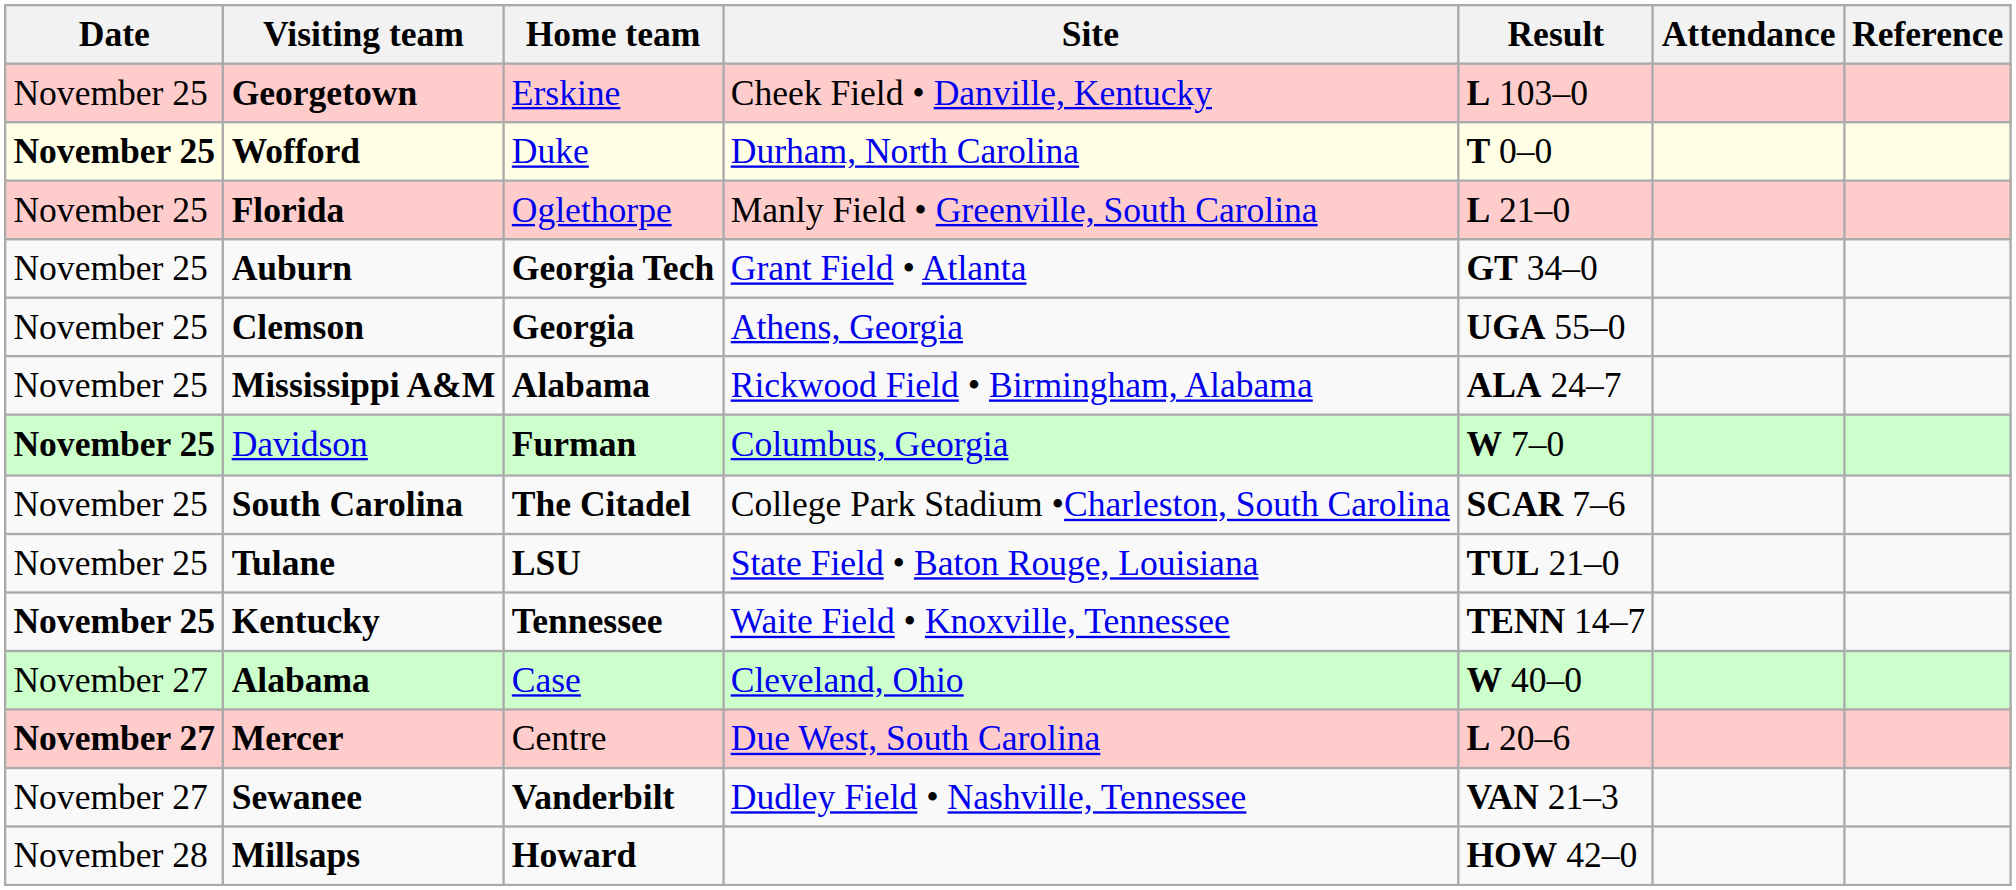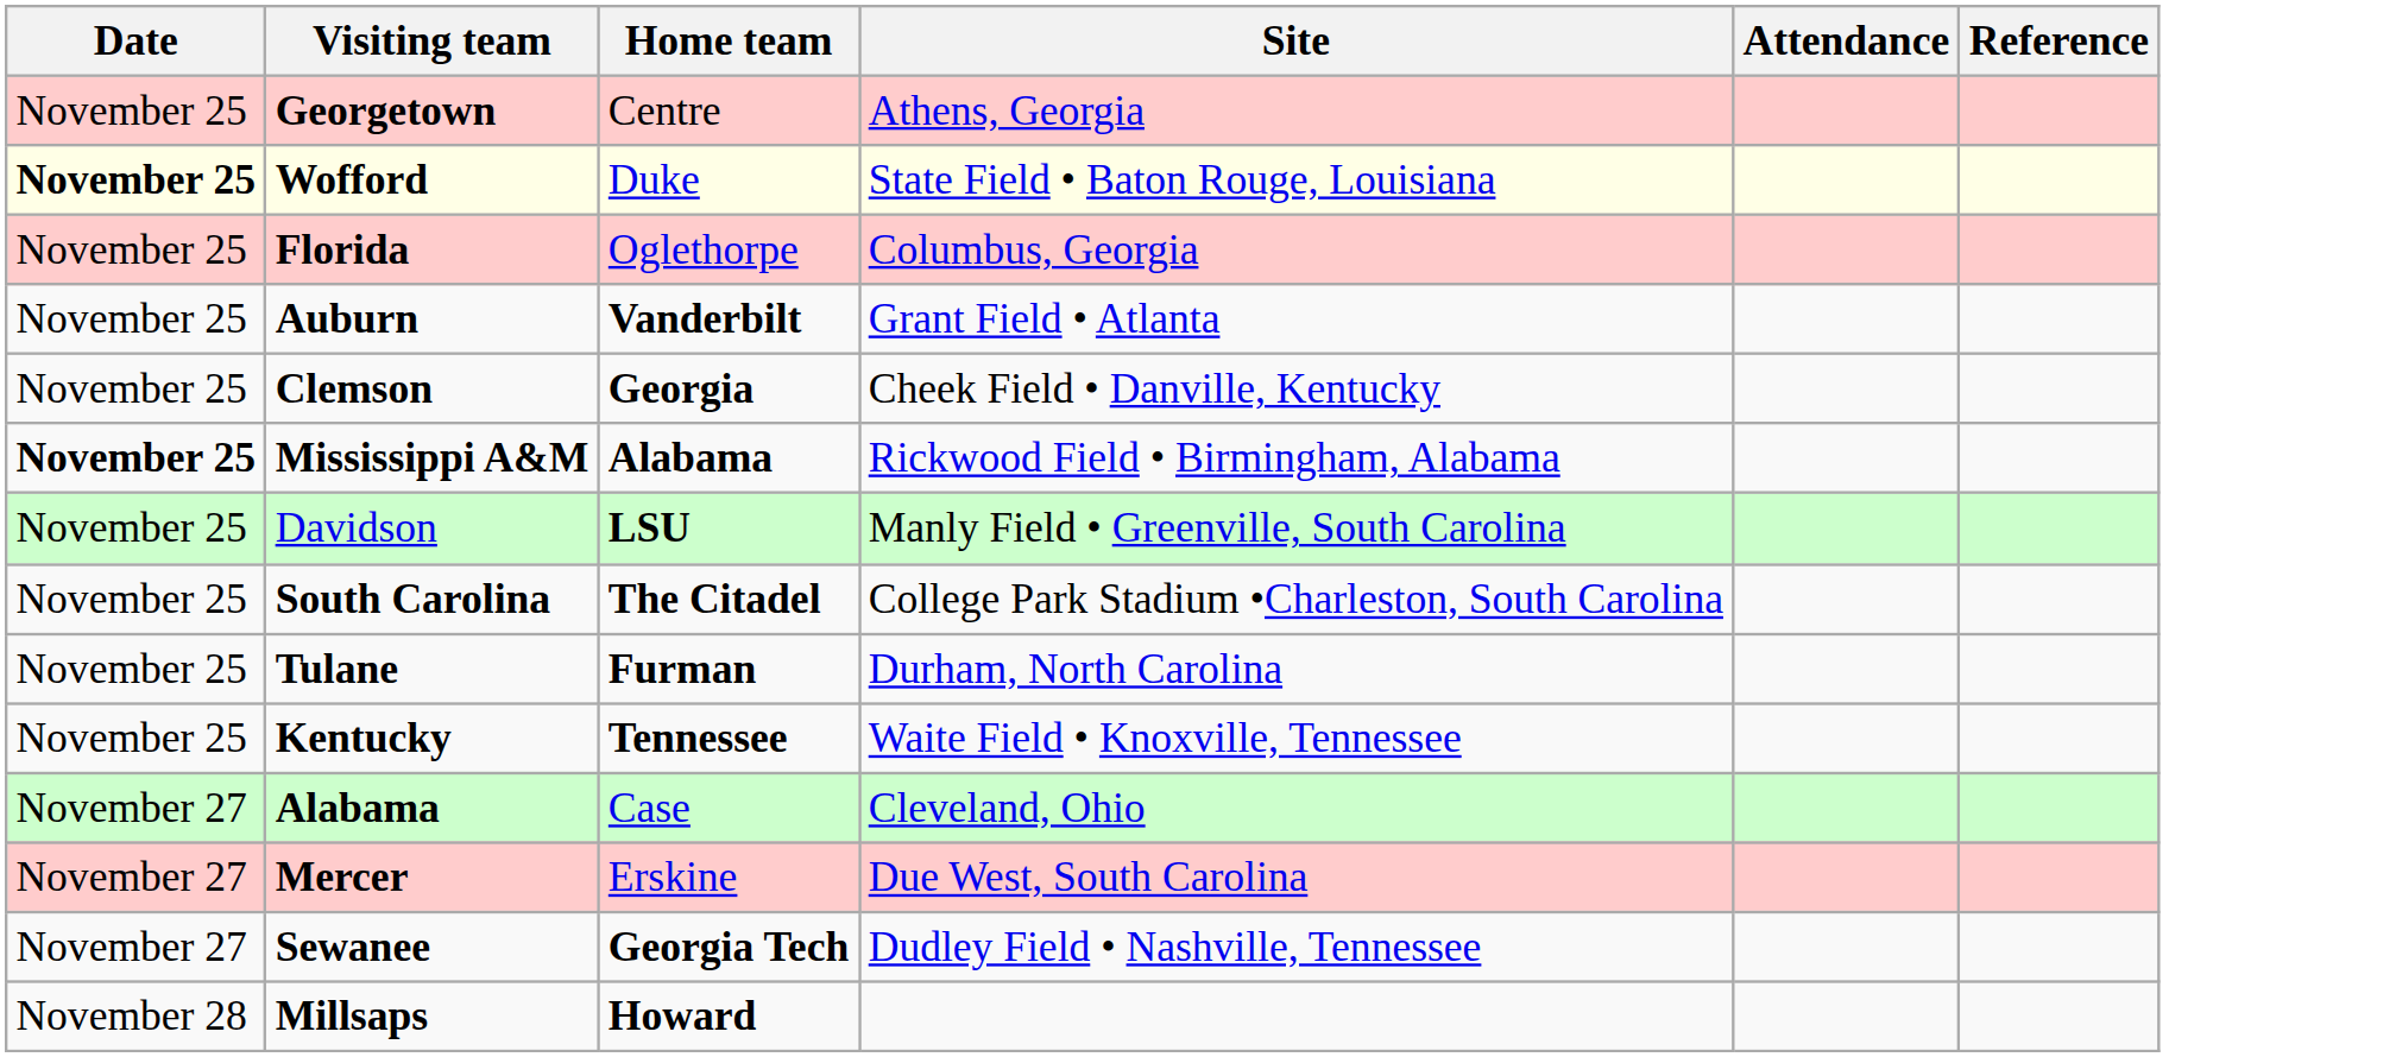- column: Result | L 103–0 | T 0–0 | L 21–0 | GT 34–0 | UGA 55–0 | ALA 24–7 | W 7–0 | SCAR 7–6 | TUL 21–0 | TENN 14–7 | W 40–0 | L 20–6 | VAN 21–3 | HOW 42–0
Georgetown | Home team: Erskine -> Centre
Georgetown | Site: Cheek Field • Danville, Kentucky -> Athens, Georgia
Wofford | Site: Durham, North Carolina -> State Field • Baton Rouge, Louisiana
Florida | Site: Manly Field • Greenville, South Carolina -> Columbus, Georgia
Auburn | Home team: Georgia Tech -> Vanderbilt
Clemson | Site: Athens, Georgia -> Cheek Field • Danville, Kentucky
Mississippi A&M | Date: normal -> bold
Davidson | Date: bold -> normal
Davidson | Home team: Furman -> LSU
Davidson | Site: Columbus, Georgia -> Manly Field • Greenville, South Carolina
Tulane | Home team: LSU -> Furman
Tulane | Site: State Field • Baton Rouge, Louisiana -> Durham, North Carolina
Kentucky | Date: bold -> normal
Mercer | Date: bold -> normal
Mercer | Home team: Centre -> Erskine
Sewanee | Home team: Vanderbilt -> Georgia Tech
